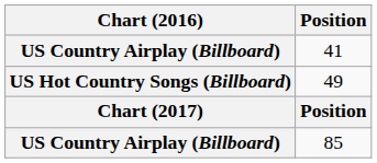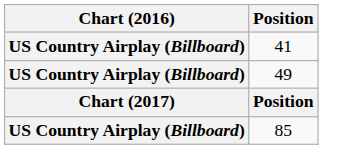49 | Chart (2016): US Hot Country Songs (Billboard) -> US Country Airplay (Billboard)
